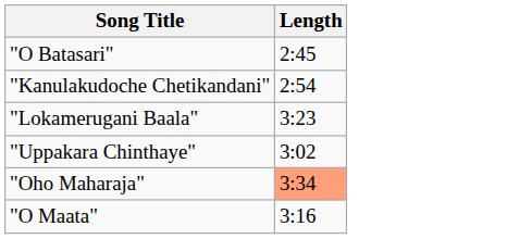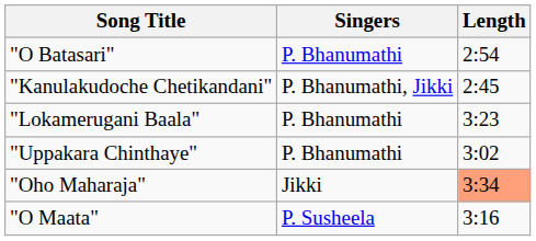+ column: Singers | P. Bhanumathi | P. Bhanumathi, Jikki | P. Bhanumathi | P. Bhanumathi | Jikki | P. Susheela
"O Batasari" | Length: 2:45 -> 2:54
"Kanulakudoche Chetikandani" | Length: 2:54 -> 2:45
